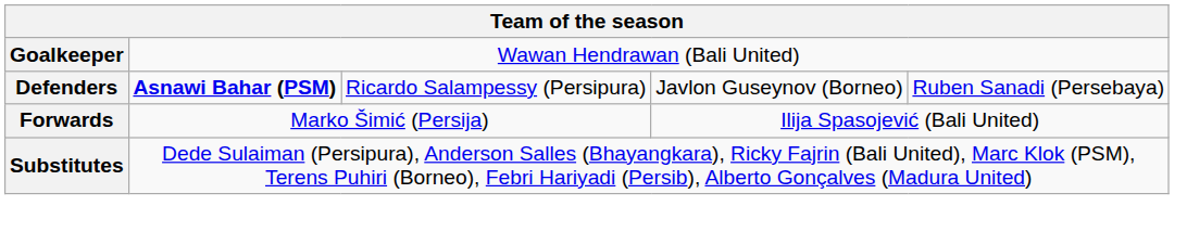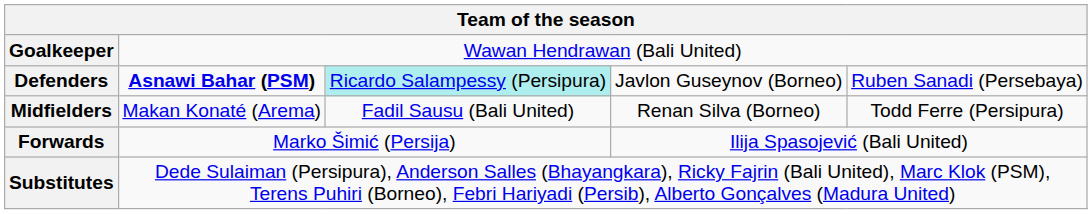Defenders | column 3: no background -> paleturquoise background
+ row: Midfielders | Makan Konaté (Arema) | Fadil Sausu (Bali United) | Renan Silva (Borneo) | Todd Ferre (Persipura)
